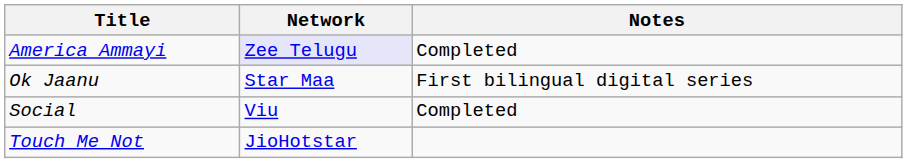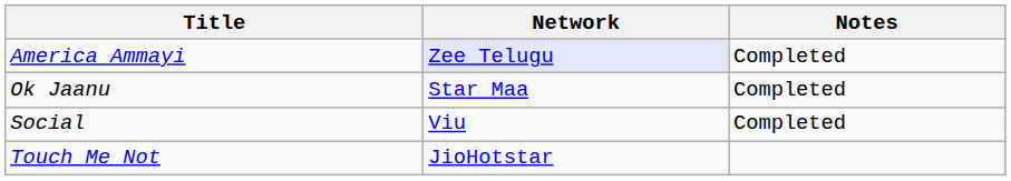Ok Jaanu | Notes: First bilingual digital series -> Completed
